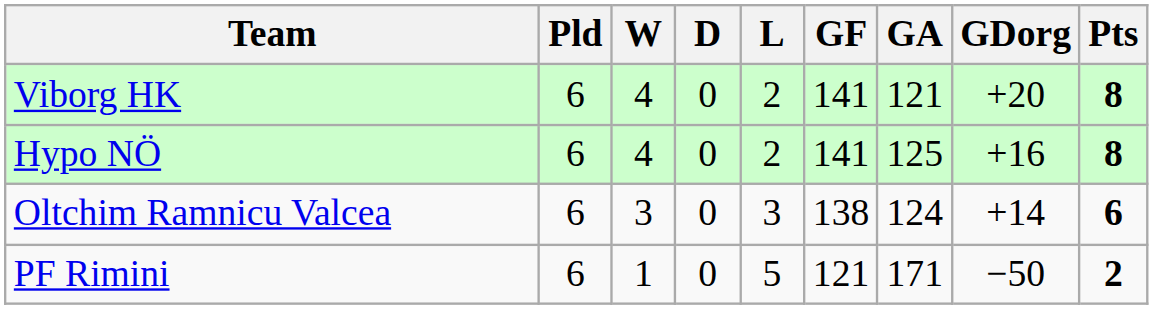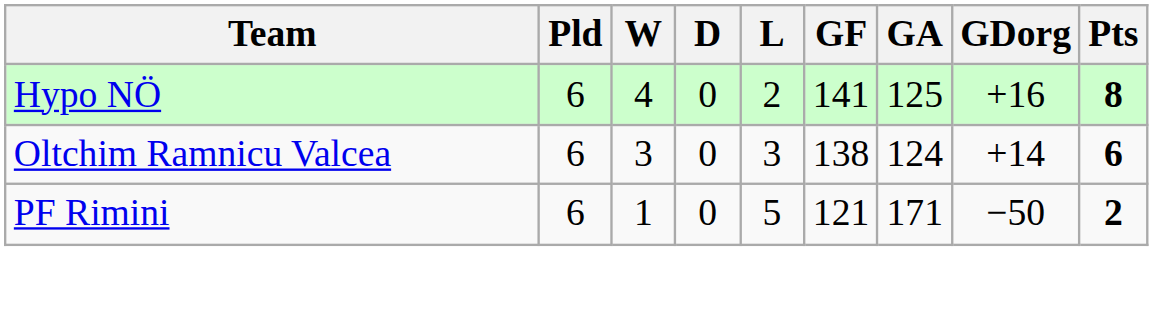- row: Viborg HK | 6 | 4 | 0 | 2 | 141 | 121 | +20 | 8
